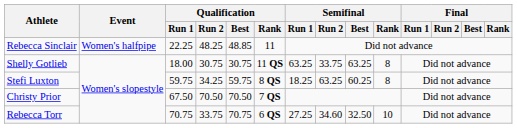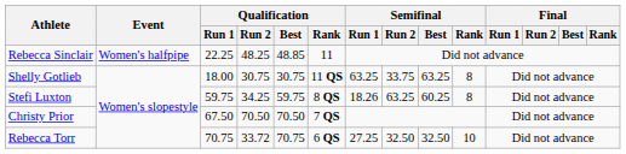Stefi Luxton | Semifinal / Run 1: 18.25 -> 18.26
Rebecca Torr | Qualification / Run 2: 33.75 -> 33.72
Rebecca Torr | Semifinal / Run 2: 34.60 -> 32.50
